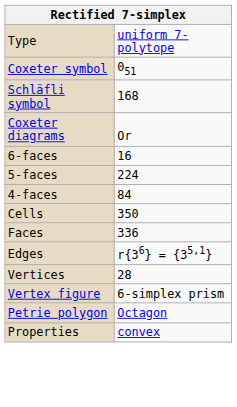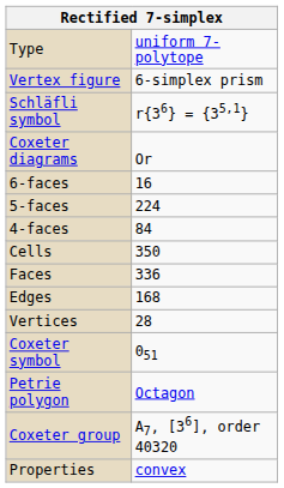rows swapped: Coxeter symbol <-> Vertex figure
Schläfli symbol | column 2: 168 -> r{36} = {35,1}
Edges | column 2: r{36} = {35,1} -> 168
+ row: Coxeter group | A7, [36], order 40320
